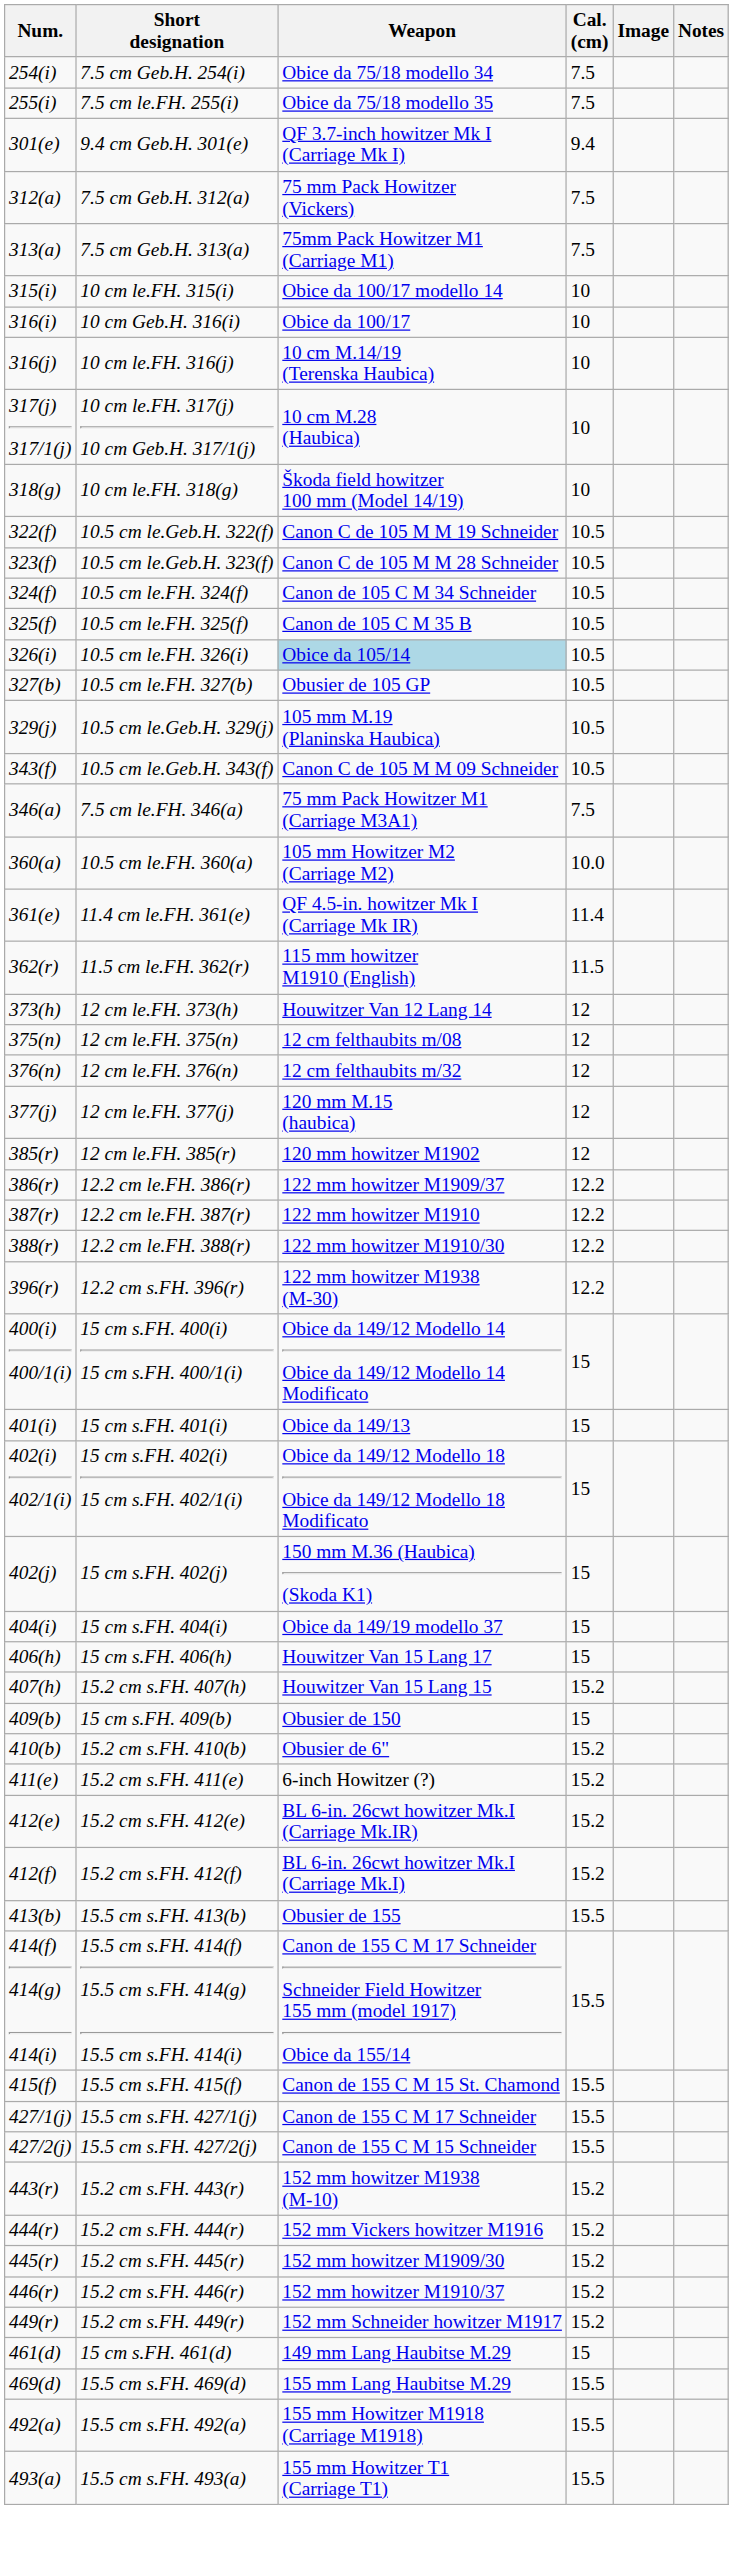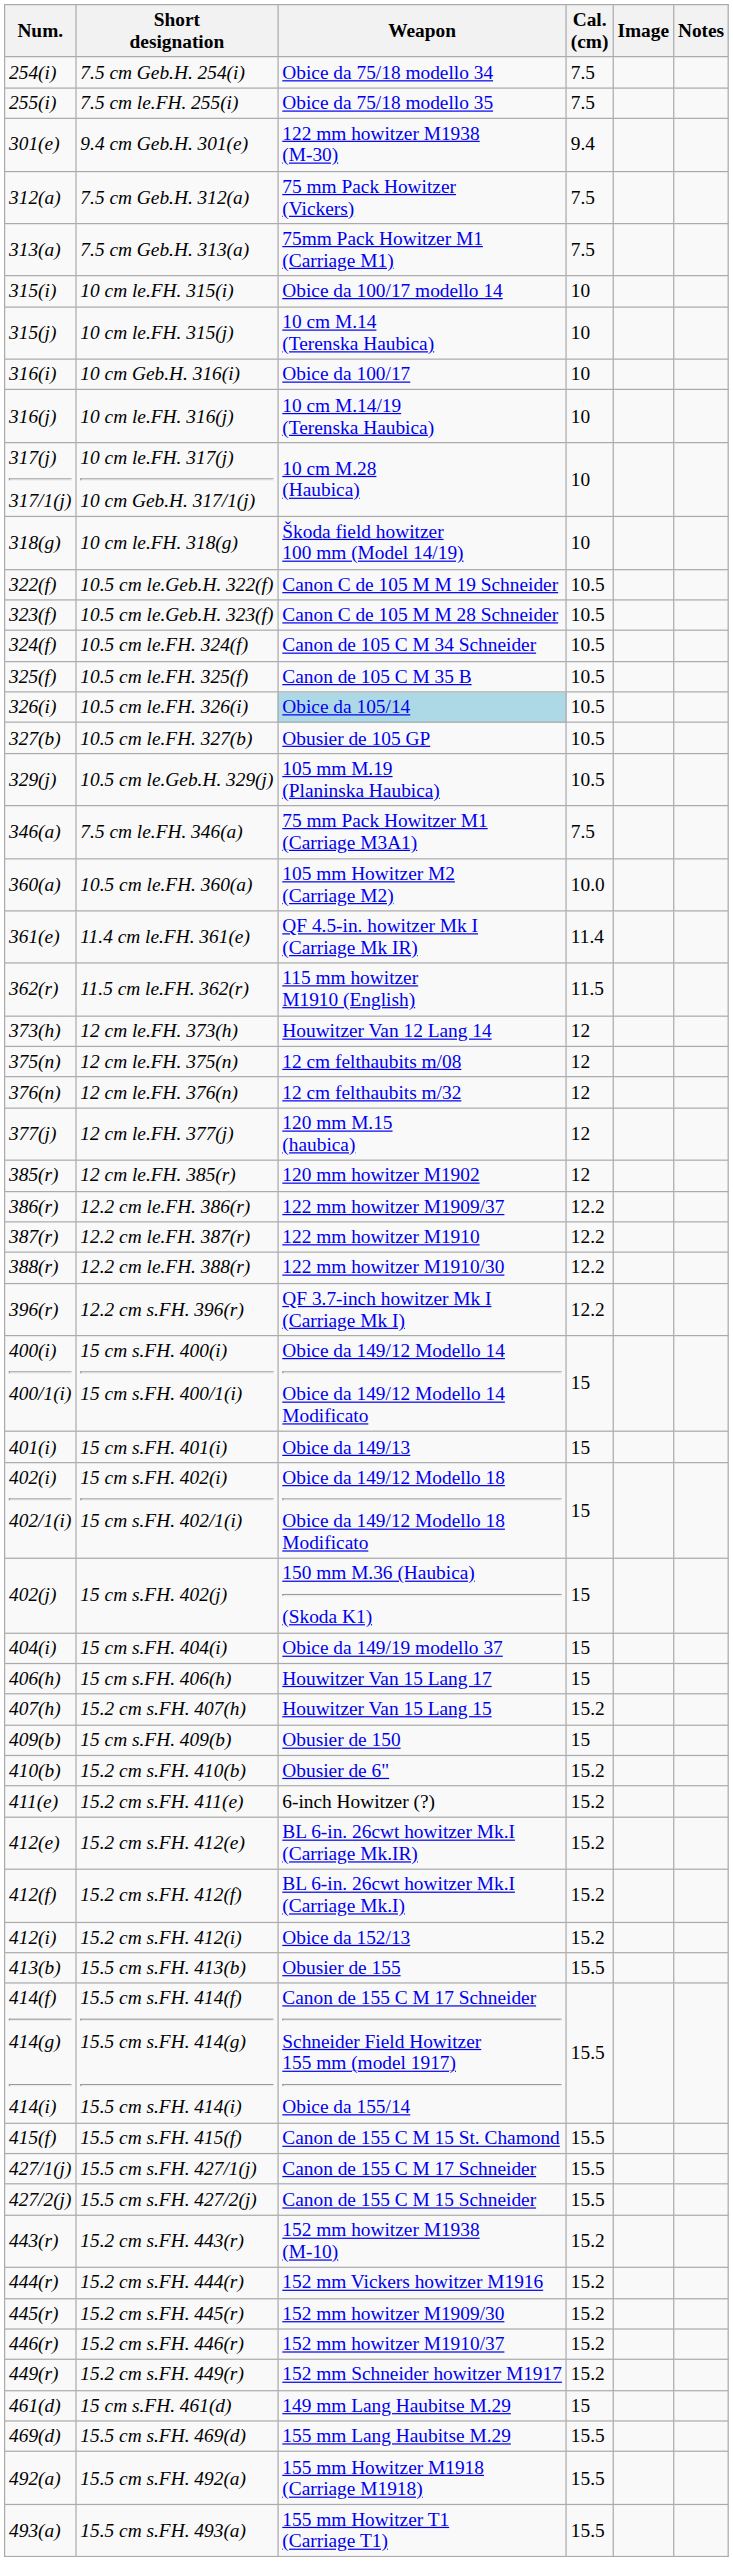9.4 cm Geb.H. 301(e) | Weapon: QF 3.7-inch howitzer Mk I (Carriage Mk I) -> 122 mm howitzer M1938 (M-30)
+ row: 315(j) | 10 cm le.FH. 315(j) | 10 cm M.14 (Terenska Haubica) | 10
- row: 343(f) | 10.5 cm le.Geb.H. 343(f) | Canon C de 105 M M 09 Schneider | 10.5
12.2 cm s.FH. 396(r) | Weapon: 122 mm howitzer M1938 (M-30) -> QF 3.7-inch howitzer Mk I (Carriage Mk I)
+ row: 412(i) | 15.2 cm s.FH. 412(i) | Obice da 152/13 | 15.2
